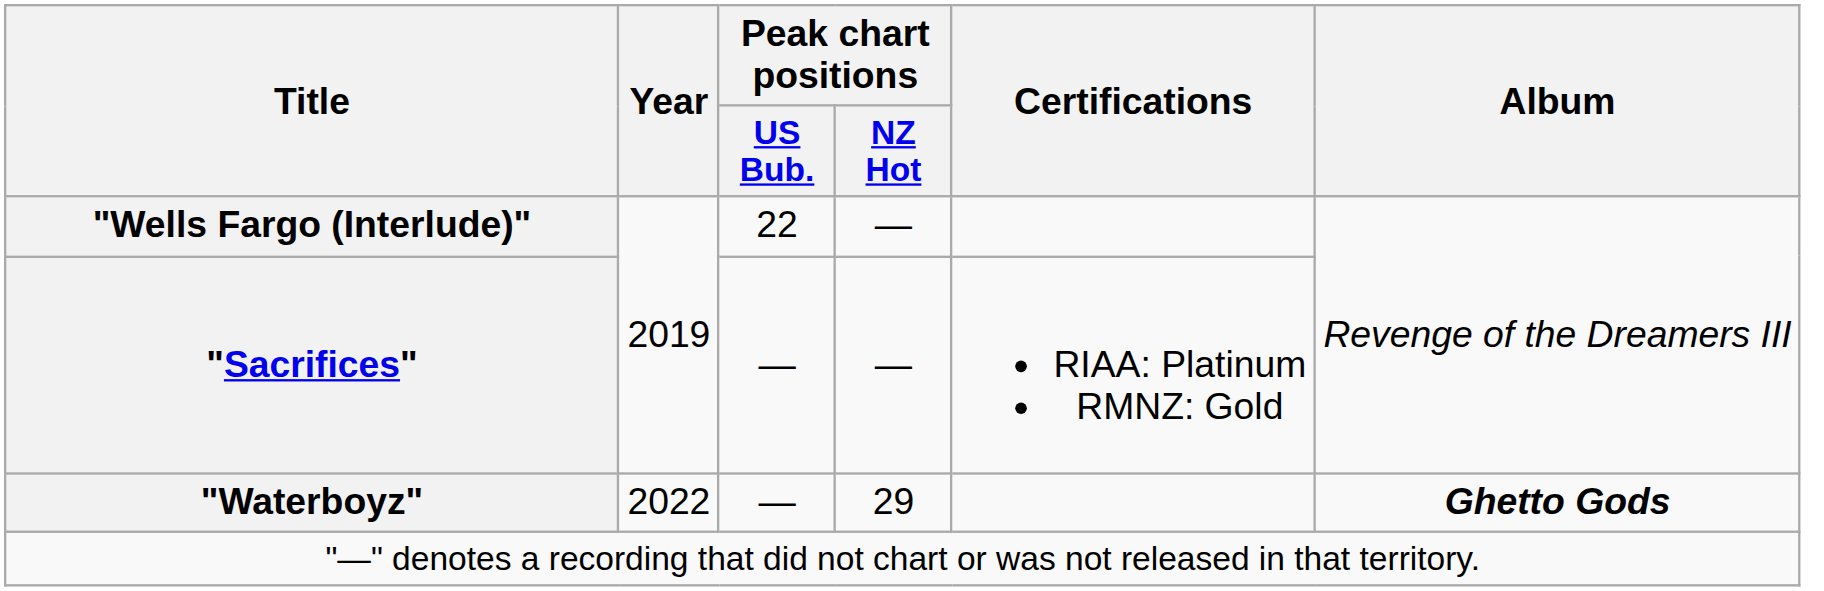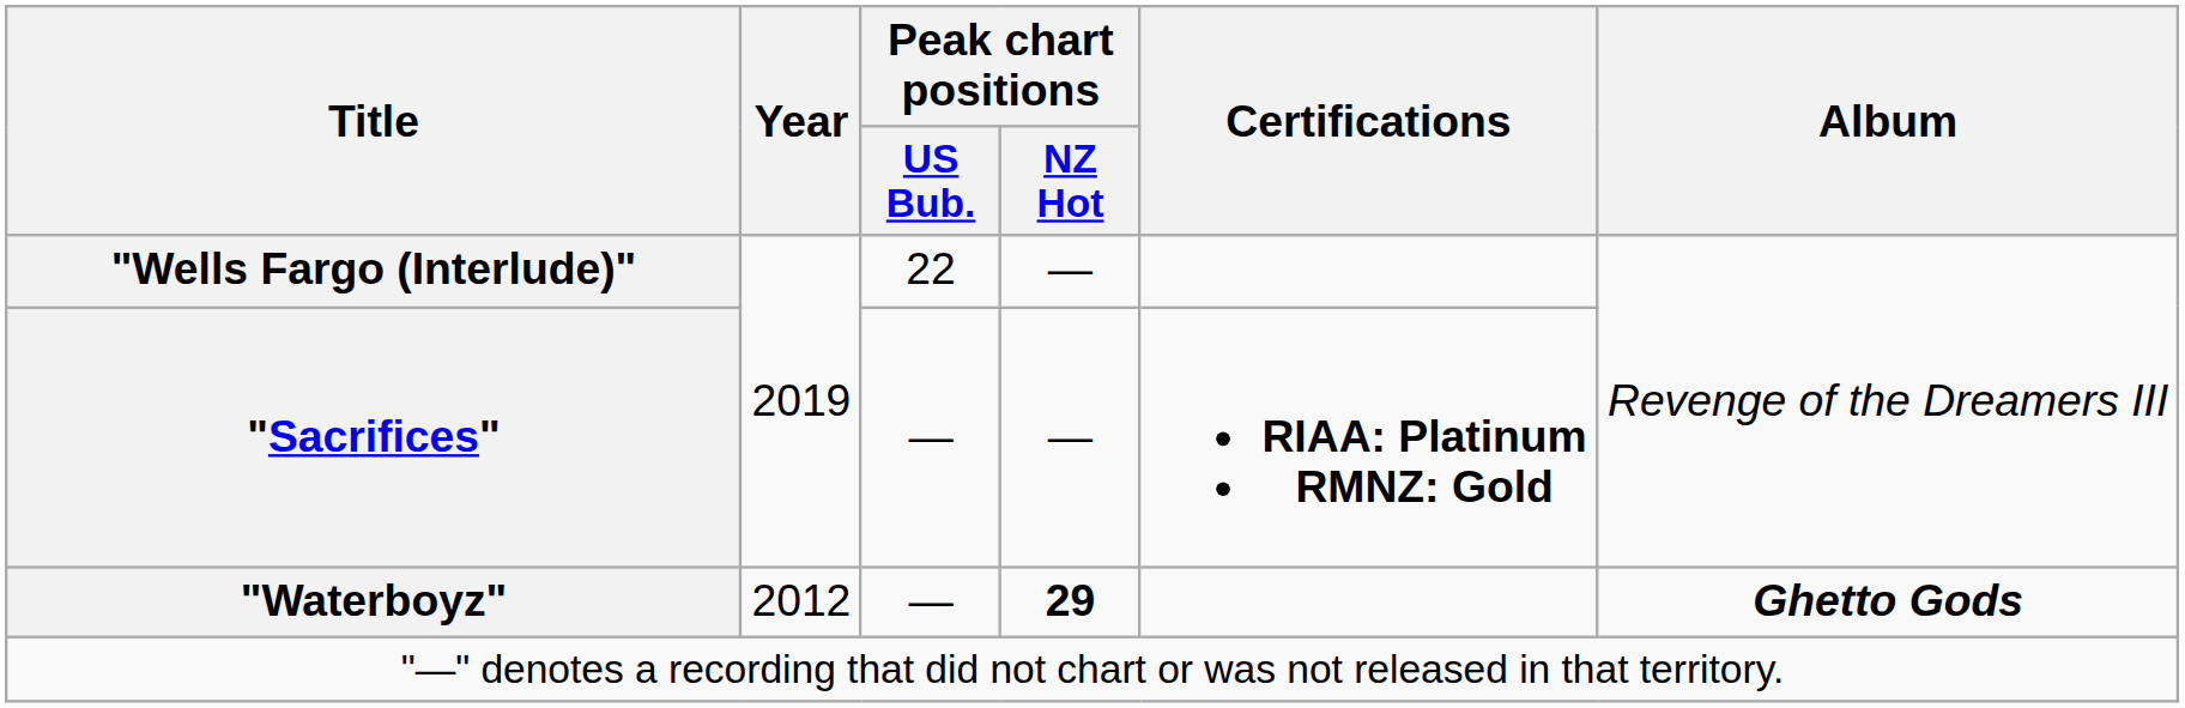"Sacrifices" | Certifications: normal -> bold
"Waterboyz" | Year: 2022 -> 2012
"Waterboyz" | Peak chart positions / NZ Hot: normal -> bold
